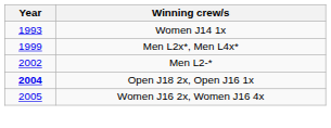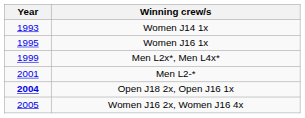+ row: 1995 | Women J16 1x
Men L2-* | Year: 2002 -> 2001
